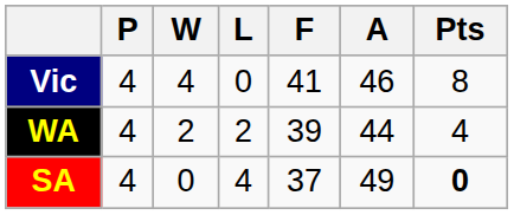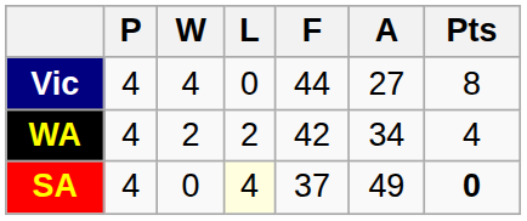Vic | F: 41 -> 44
Vic | A: 46 -> 27
WA | F: 39 -> 42
WA | A: 44 -> 34
SA | L: no background -> lightyellow background
